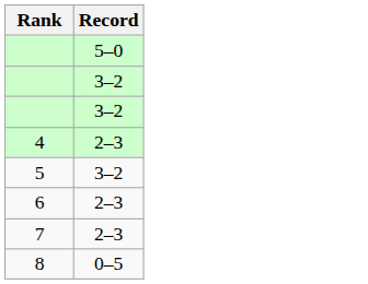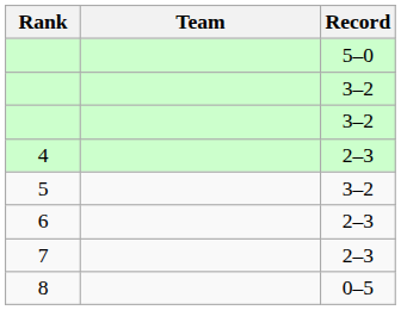+ column: Team
